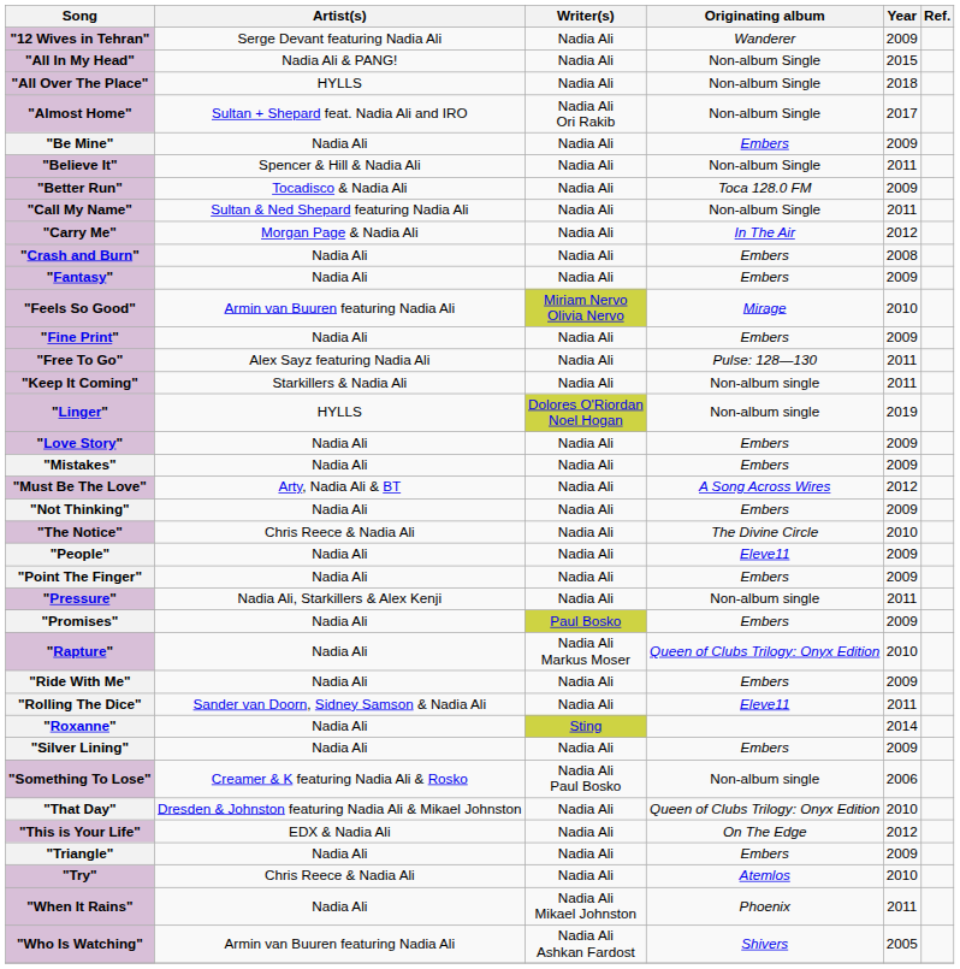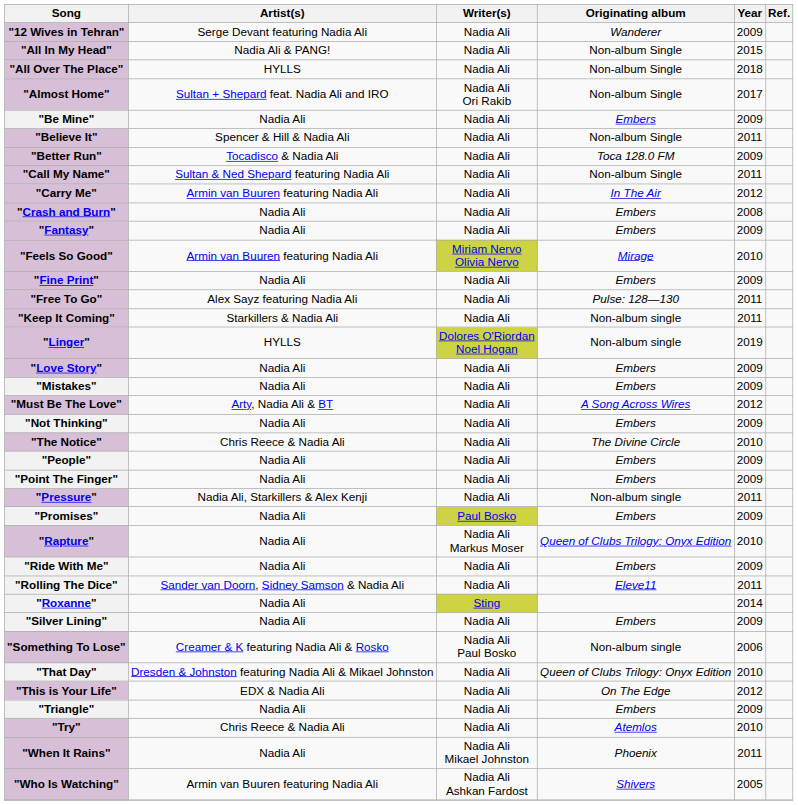"Carry Me" | Artist(s): Morgan Page & Nadia Ali -> Armin van Buuren featuring Nadia Ali
"People" | Originating album: Eleve11 -> Embers
